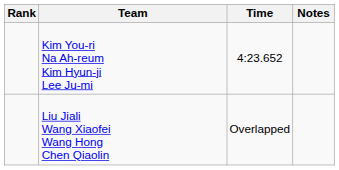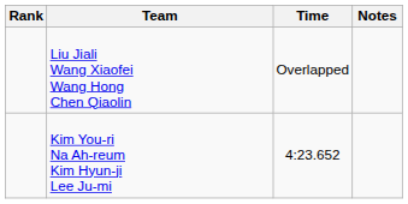rows swapped: Kim You-ri Na Ah-reum Kim Hyun-ji Lee Ju-mi <-> Liu Jiali Wang Xiaofei Wang Hong Chen Qiaolin
